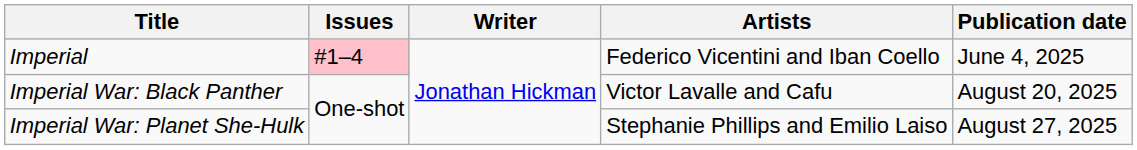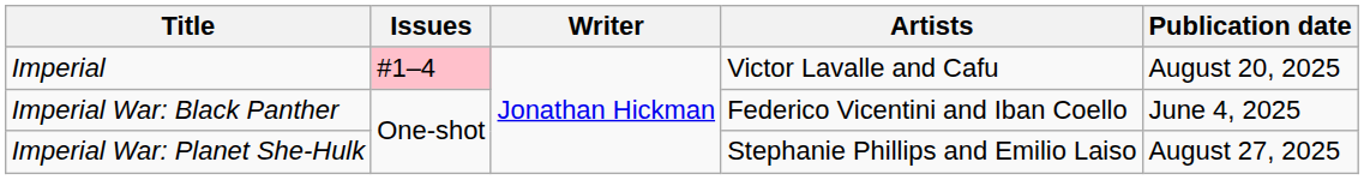Imperial | Artists: Federico Vicentini and Iban Coello -> Victor Lavalle and Cafu
Imperial | Publication date: June 4, 2025 -> August 20, 2025
Imperial War: Black Panther | Artists: Victor Lavalle and Cafu -> Federico Vicentini and Iban Coello
Imperial War: Black Panther | Publication date: August 20, 2025 -> June 4, 2025
